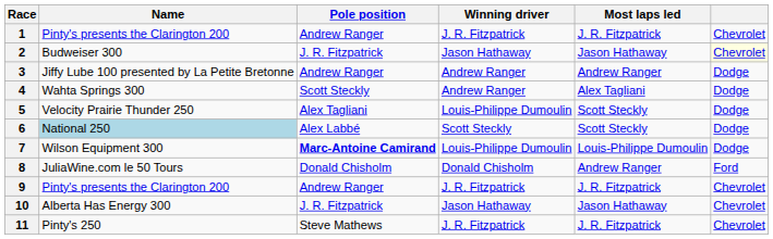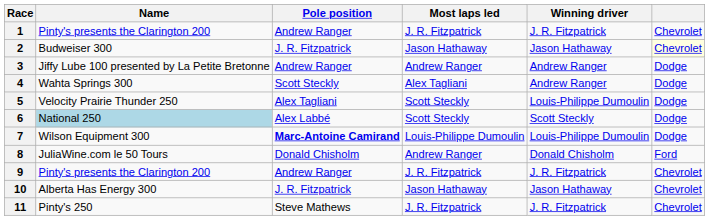columns swapped: Most laps led <-> Winning driver
